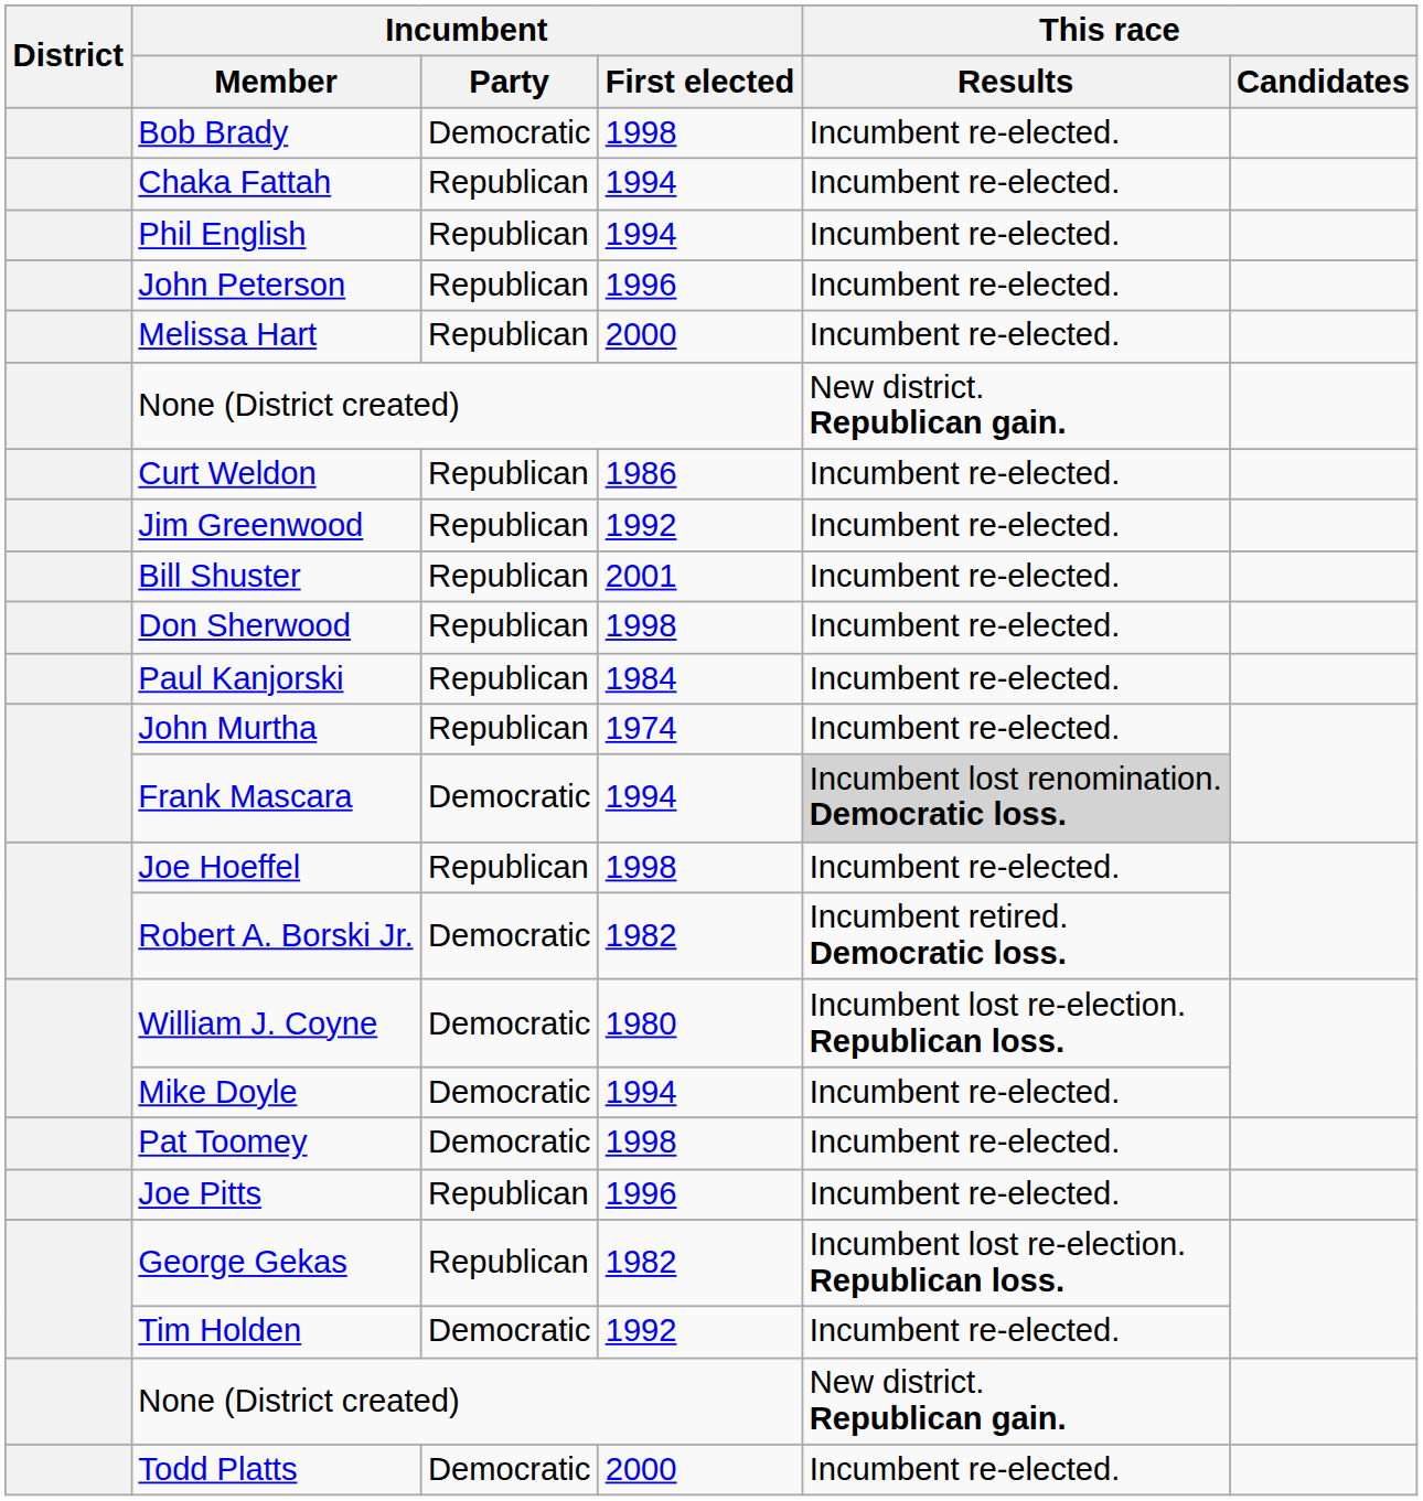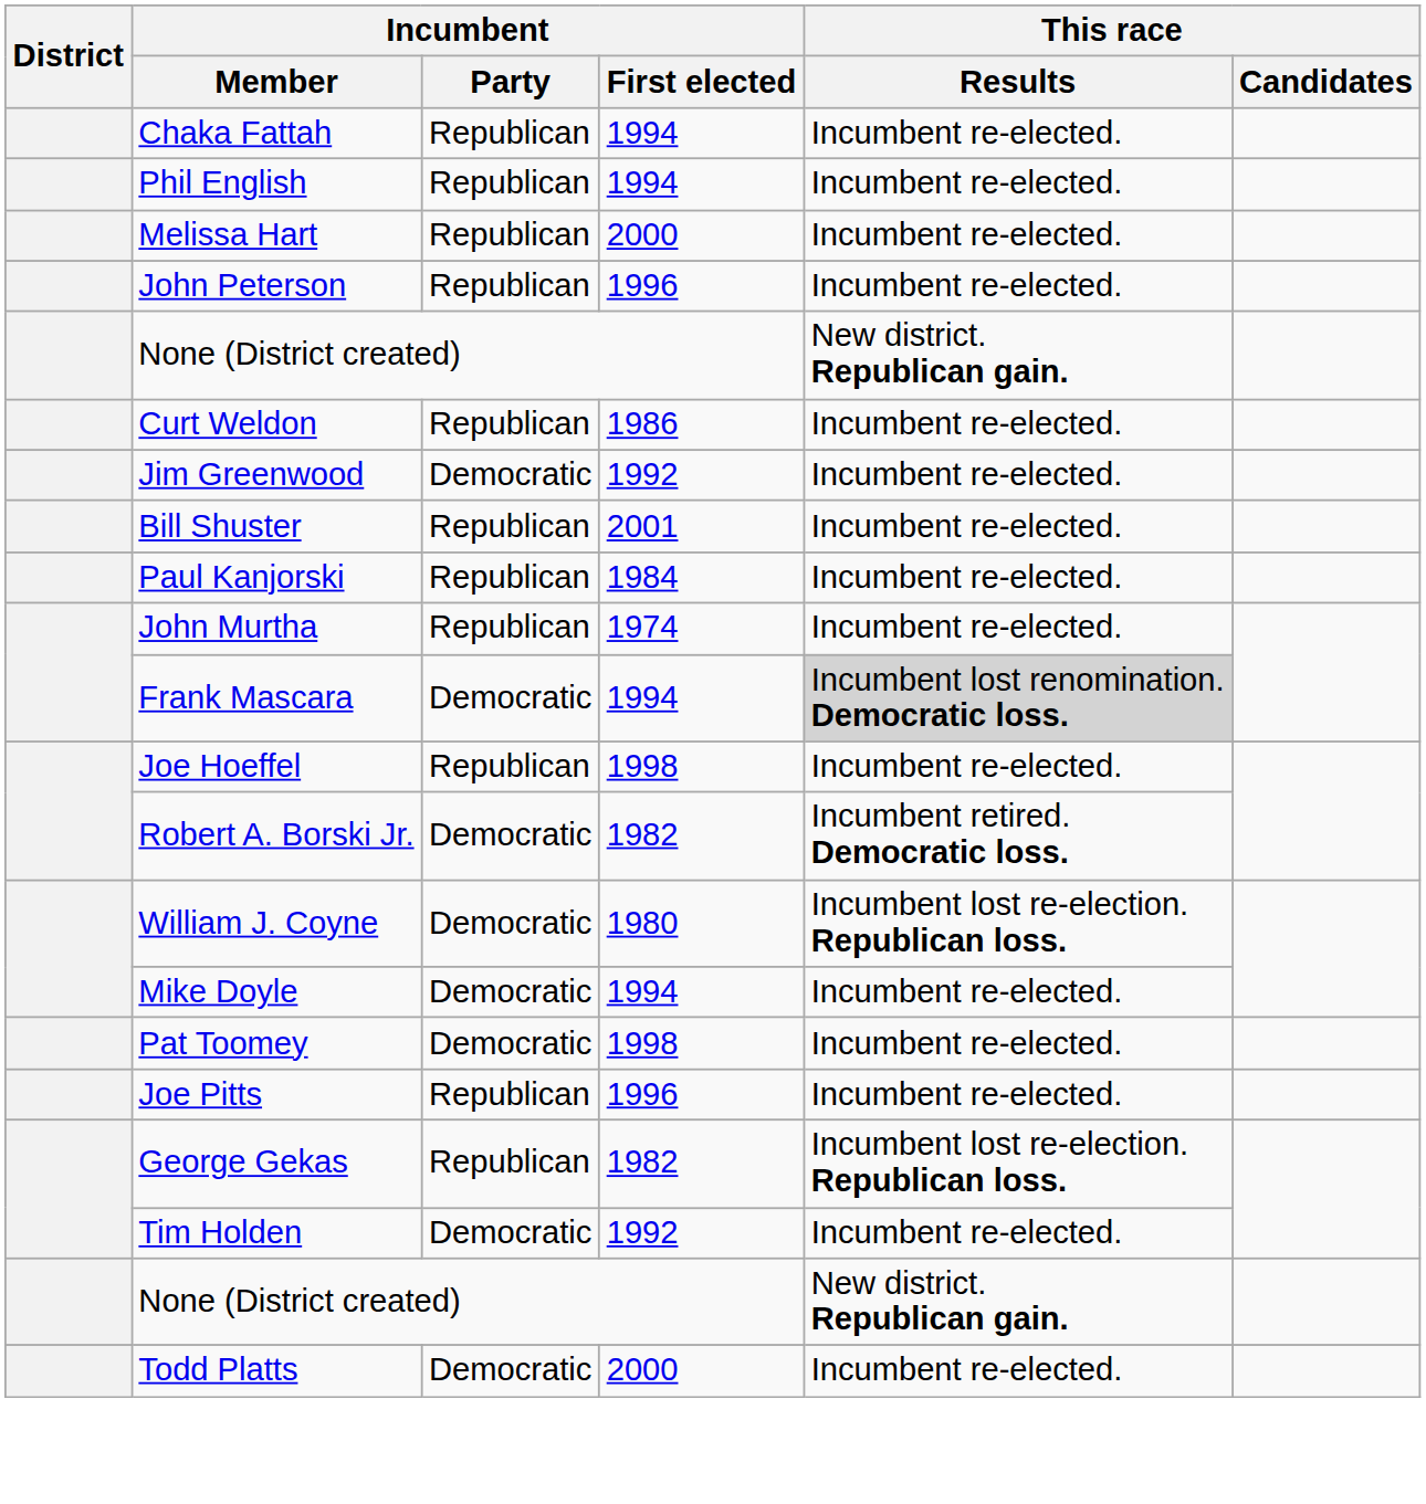- row: Bob Brady | Democratic | 1998 | Incumbent re-elected.
rows swapped: Melissa Hart <-> John Peterson
Jim Greenwood | Incumbent / Party: Republican -> Democratic
- row: Don Sherwood | Republican | 1998 | Incumbent re-elected.
